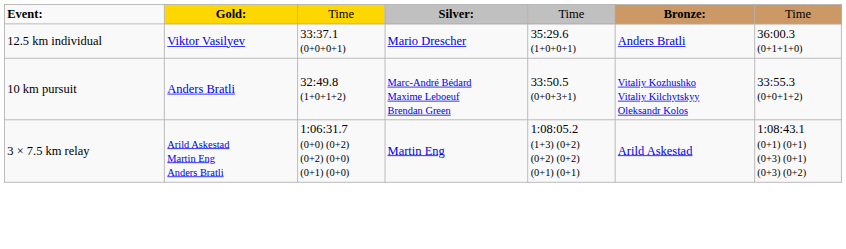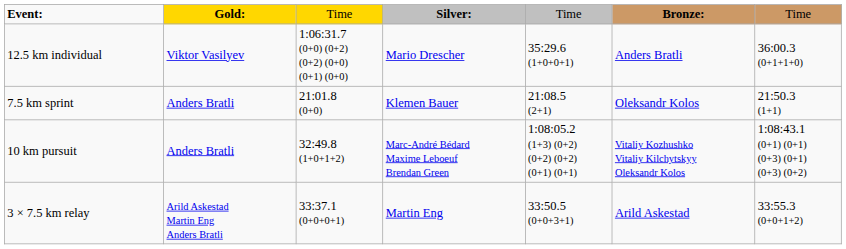12.5 km individual | column 3: 33:37.1 (0+0+0+1) -> 1:06:31.7 (0+0) (0+2) (0+2) (0+0) (0+1) (0+0)
+ row: 7.5 km sprint | Anders Bratli | 21:01.8 (0+0) | Klemen Bauer | 21:08.5 (2+1) | Oleksandr Kolos | 21:50.3 (1+1)
10 km pursuit | column 5: 33:50.5 (0+0+3+1) -> 1:08:05.2 (1+3) (0+2) (0+2) (0+2) (0+1) (0+1)
10 km pursuit | column 7: 33:55.3 (0+0+1+2) -> 1:08:43.1 (0+1) (0+1) (0+3) (0+1) (0+3) (0+2)
3 × 7.5 km relay | column 3: 1:06:31.7 (0+0) (0+2) (0+2) (0+0) (0+1) (0+0) -> 33:37.1 (0+0+0+1)
3 × 7.5 km relay | column 5: 1:08:05.2 (1+3) (0+2) (0+2) (0+2) (0+1) (0+1) -> 33:50.5 (0+0+3+1)
3 × 7.5 km relay | column 7: 1:08:43.1 (0+1) (0+1) (0+3) (0+1) (0+3) (0+2) -> 33:55.3 (0+0+1+2)
